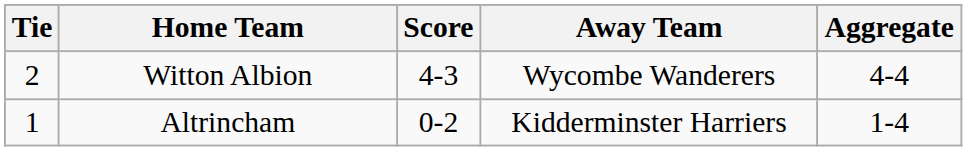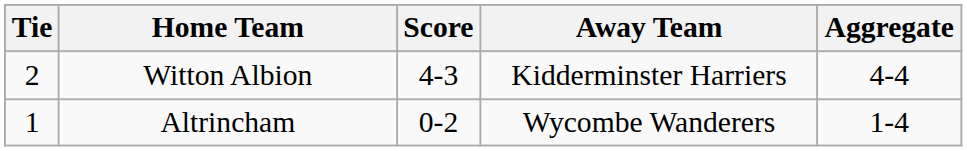Witton Albion | Away Team: Wycombe Wanderers -> Kidderminster Harriers
Altrincham | Away Team: Kidderminster Harriers -> Wycombe Wanderers
